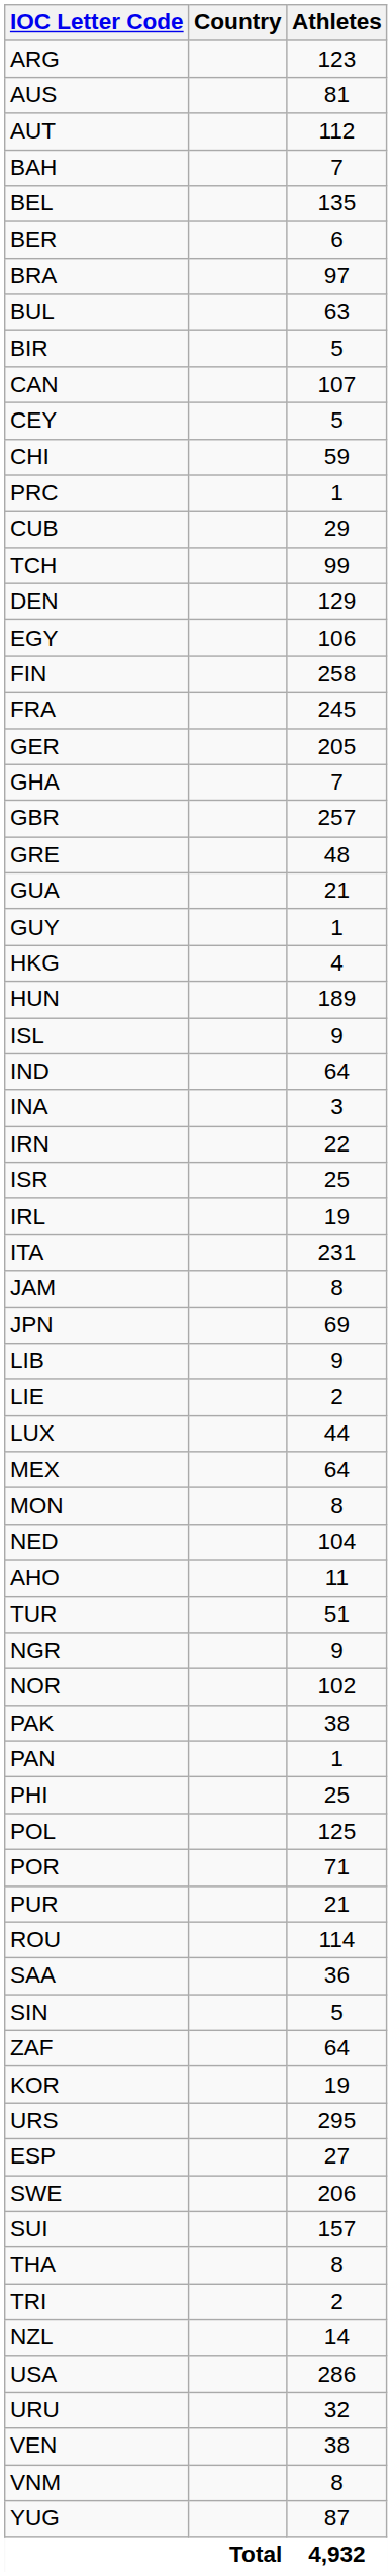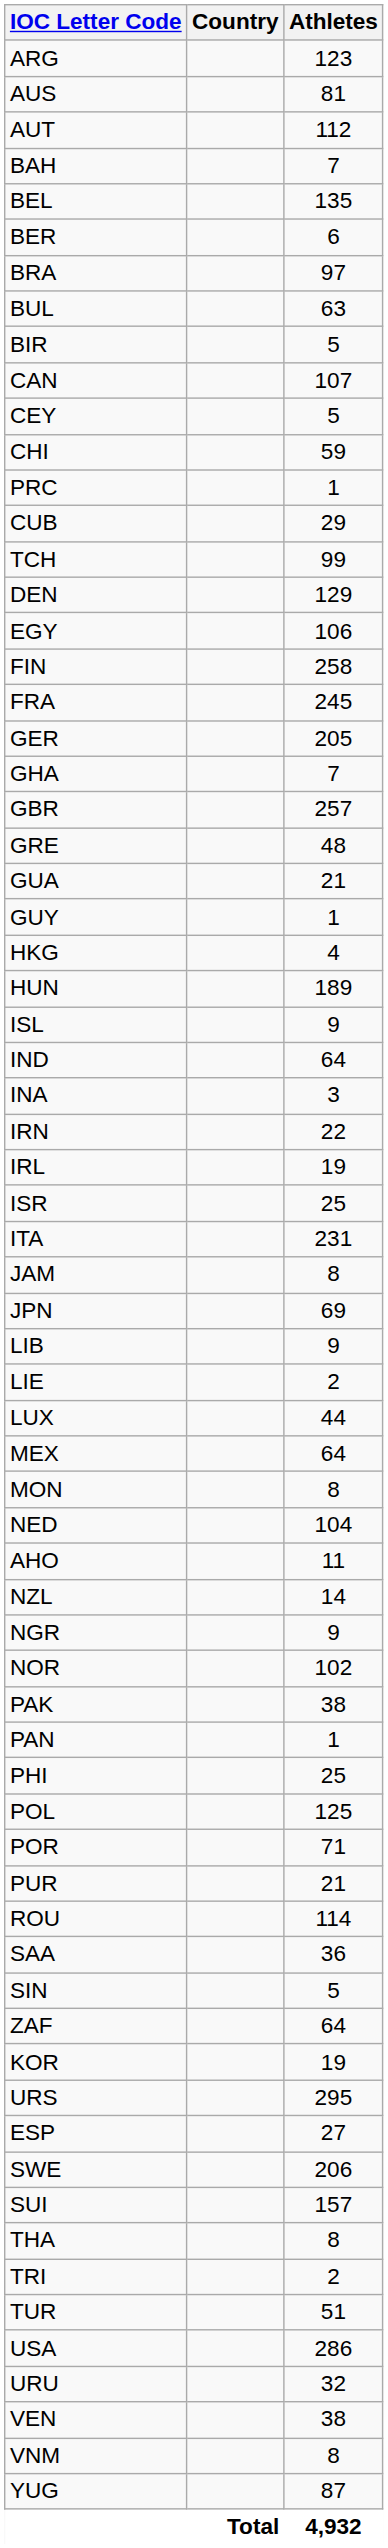rows swapped: IRL <-> ISR
rows swapped: NZL <-> TUR
